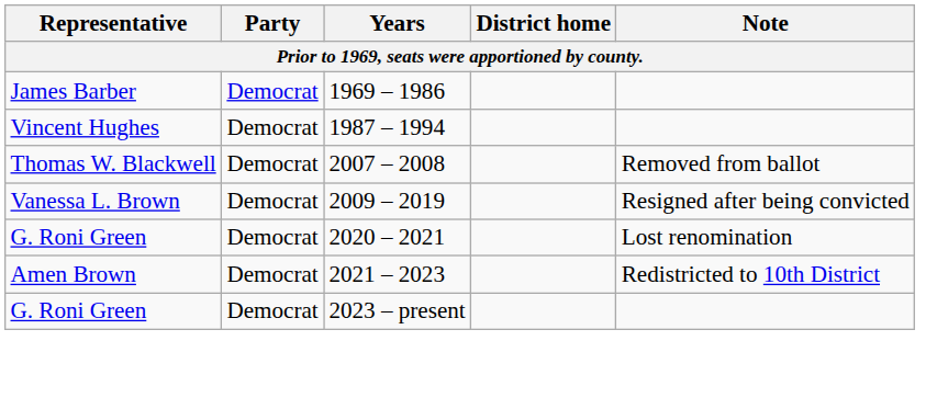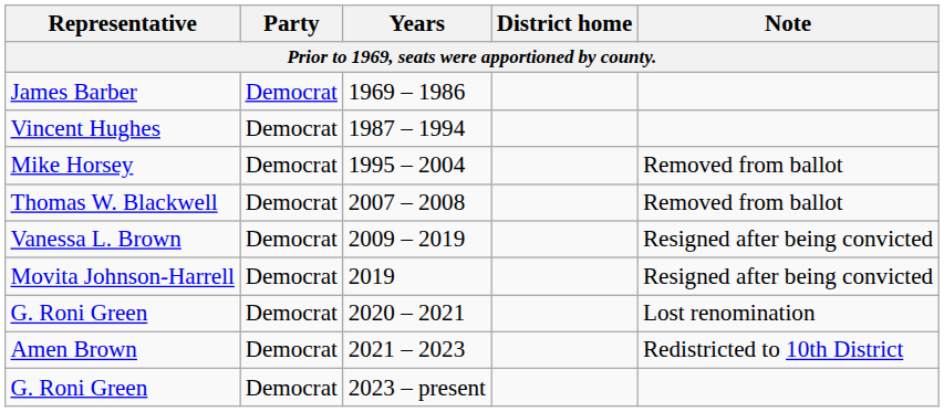+ row: Mike Horsey | Democrat | 1995 – 2004 | Removed from ballot
+ row: Movita Johnson-Harrell | Democrat | 2019 | Resigned after being convicted
